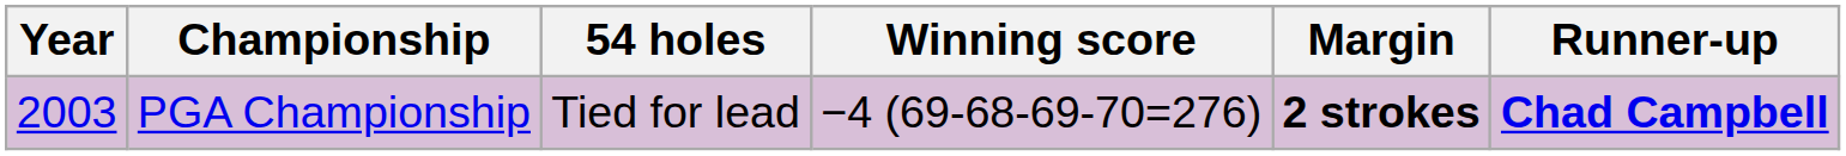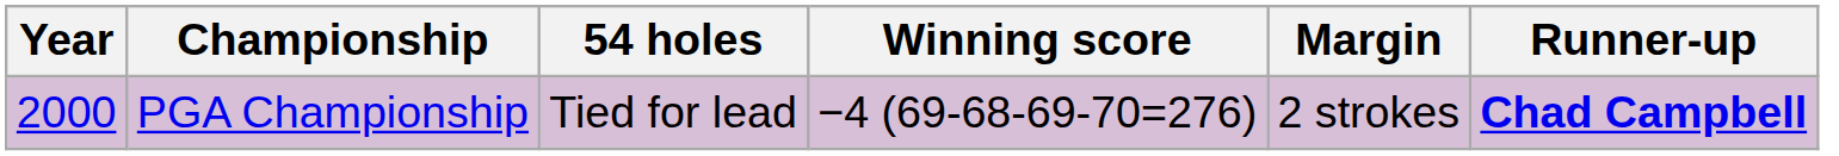PGA Championship | Year: 2003 -> 2000
PGA Championship | Margin: bold -> normal
